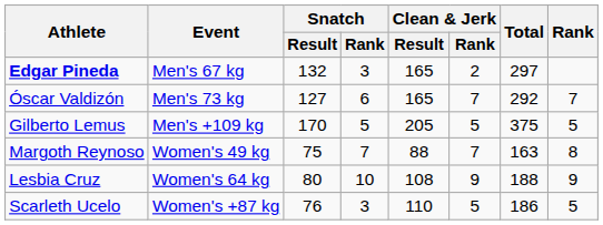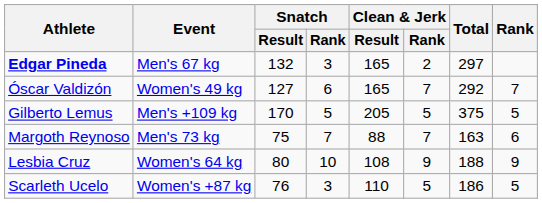Óscar Valdizón | Event: Men's 73 kg -> Women's 49 kg
Margoth Reynoso | Event: Women's 49 kg -> Men's 73 kg
Margoth Reynoso | Rank: 8 -> 6
